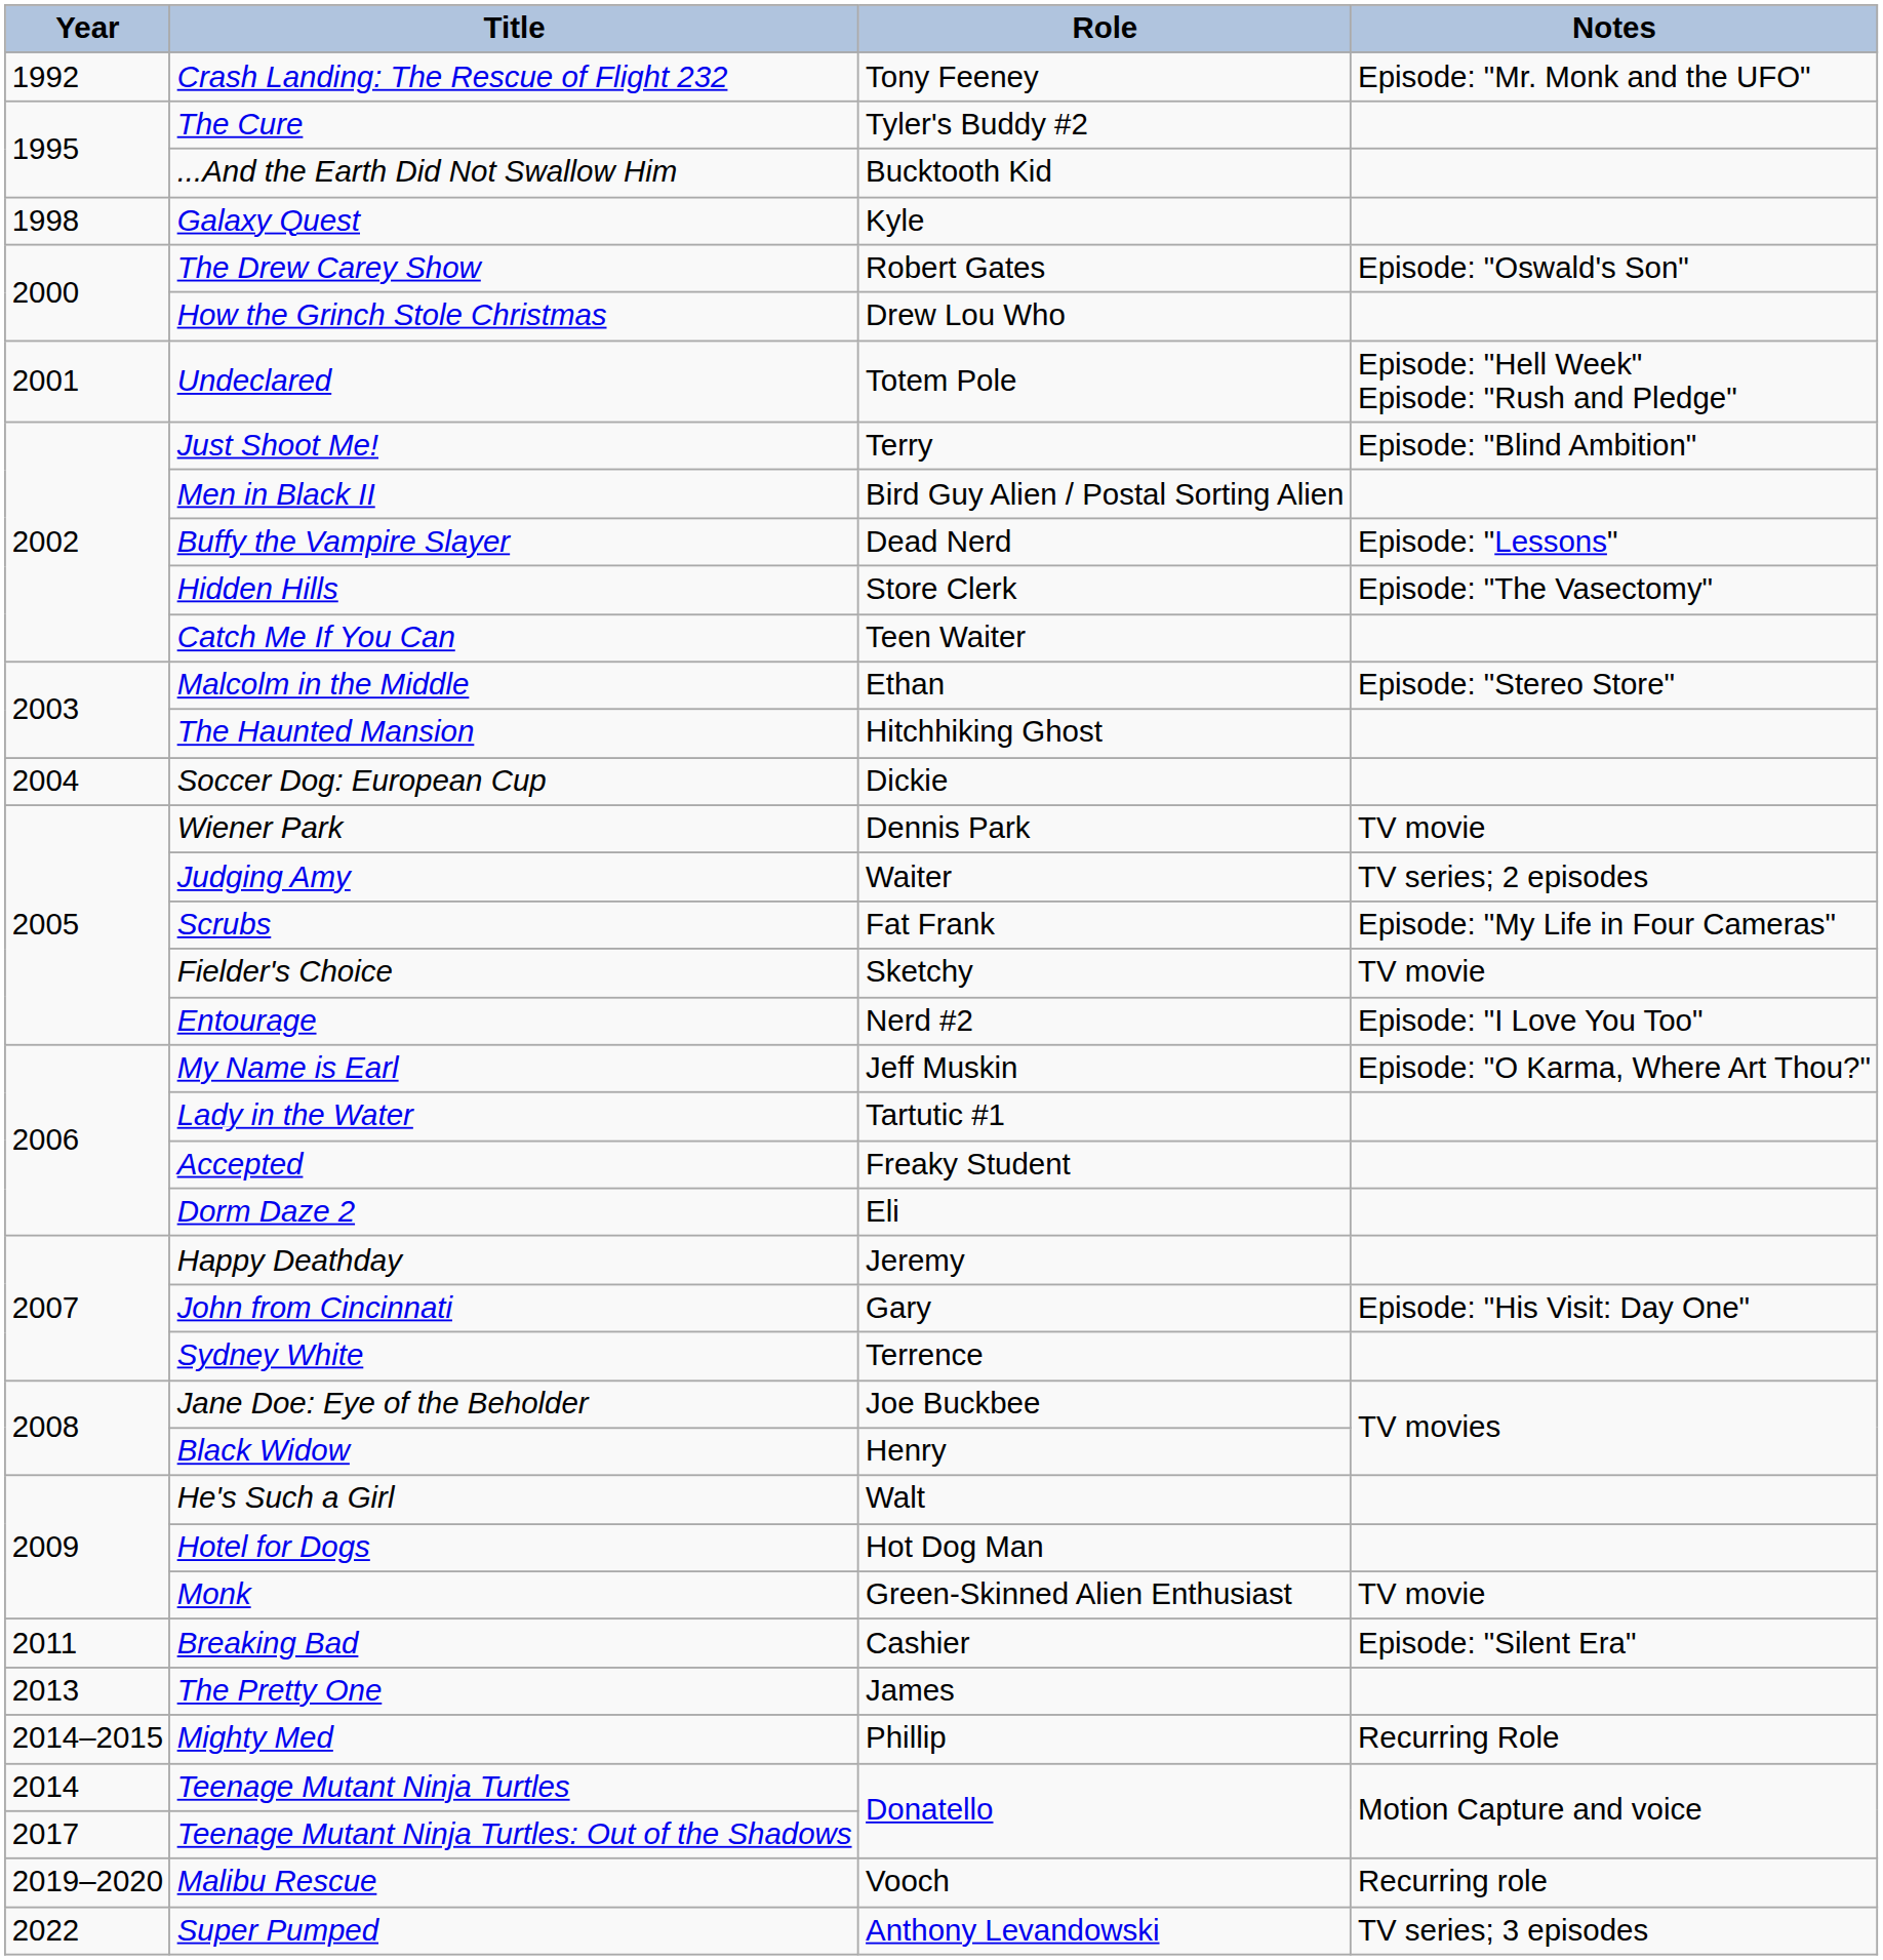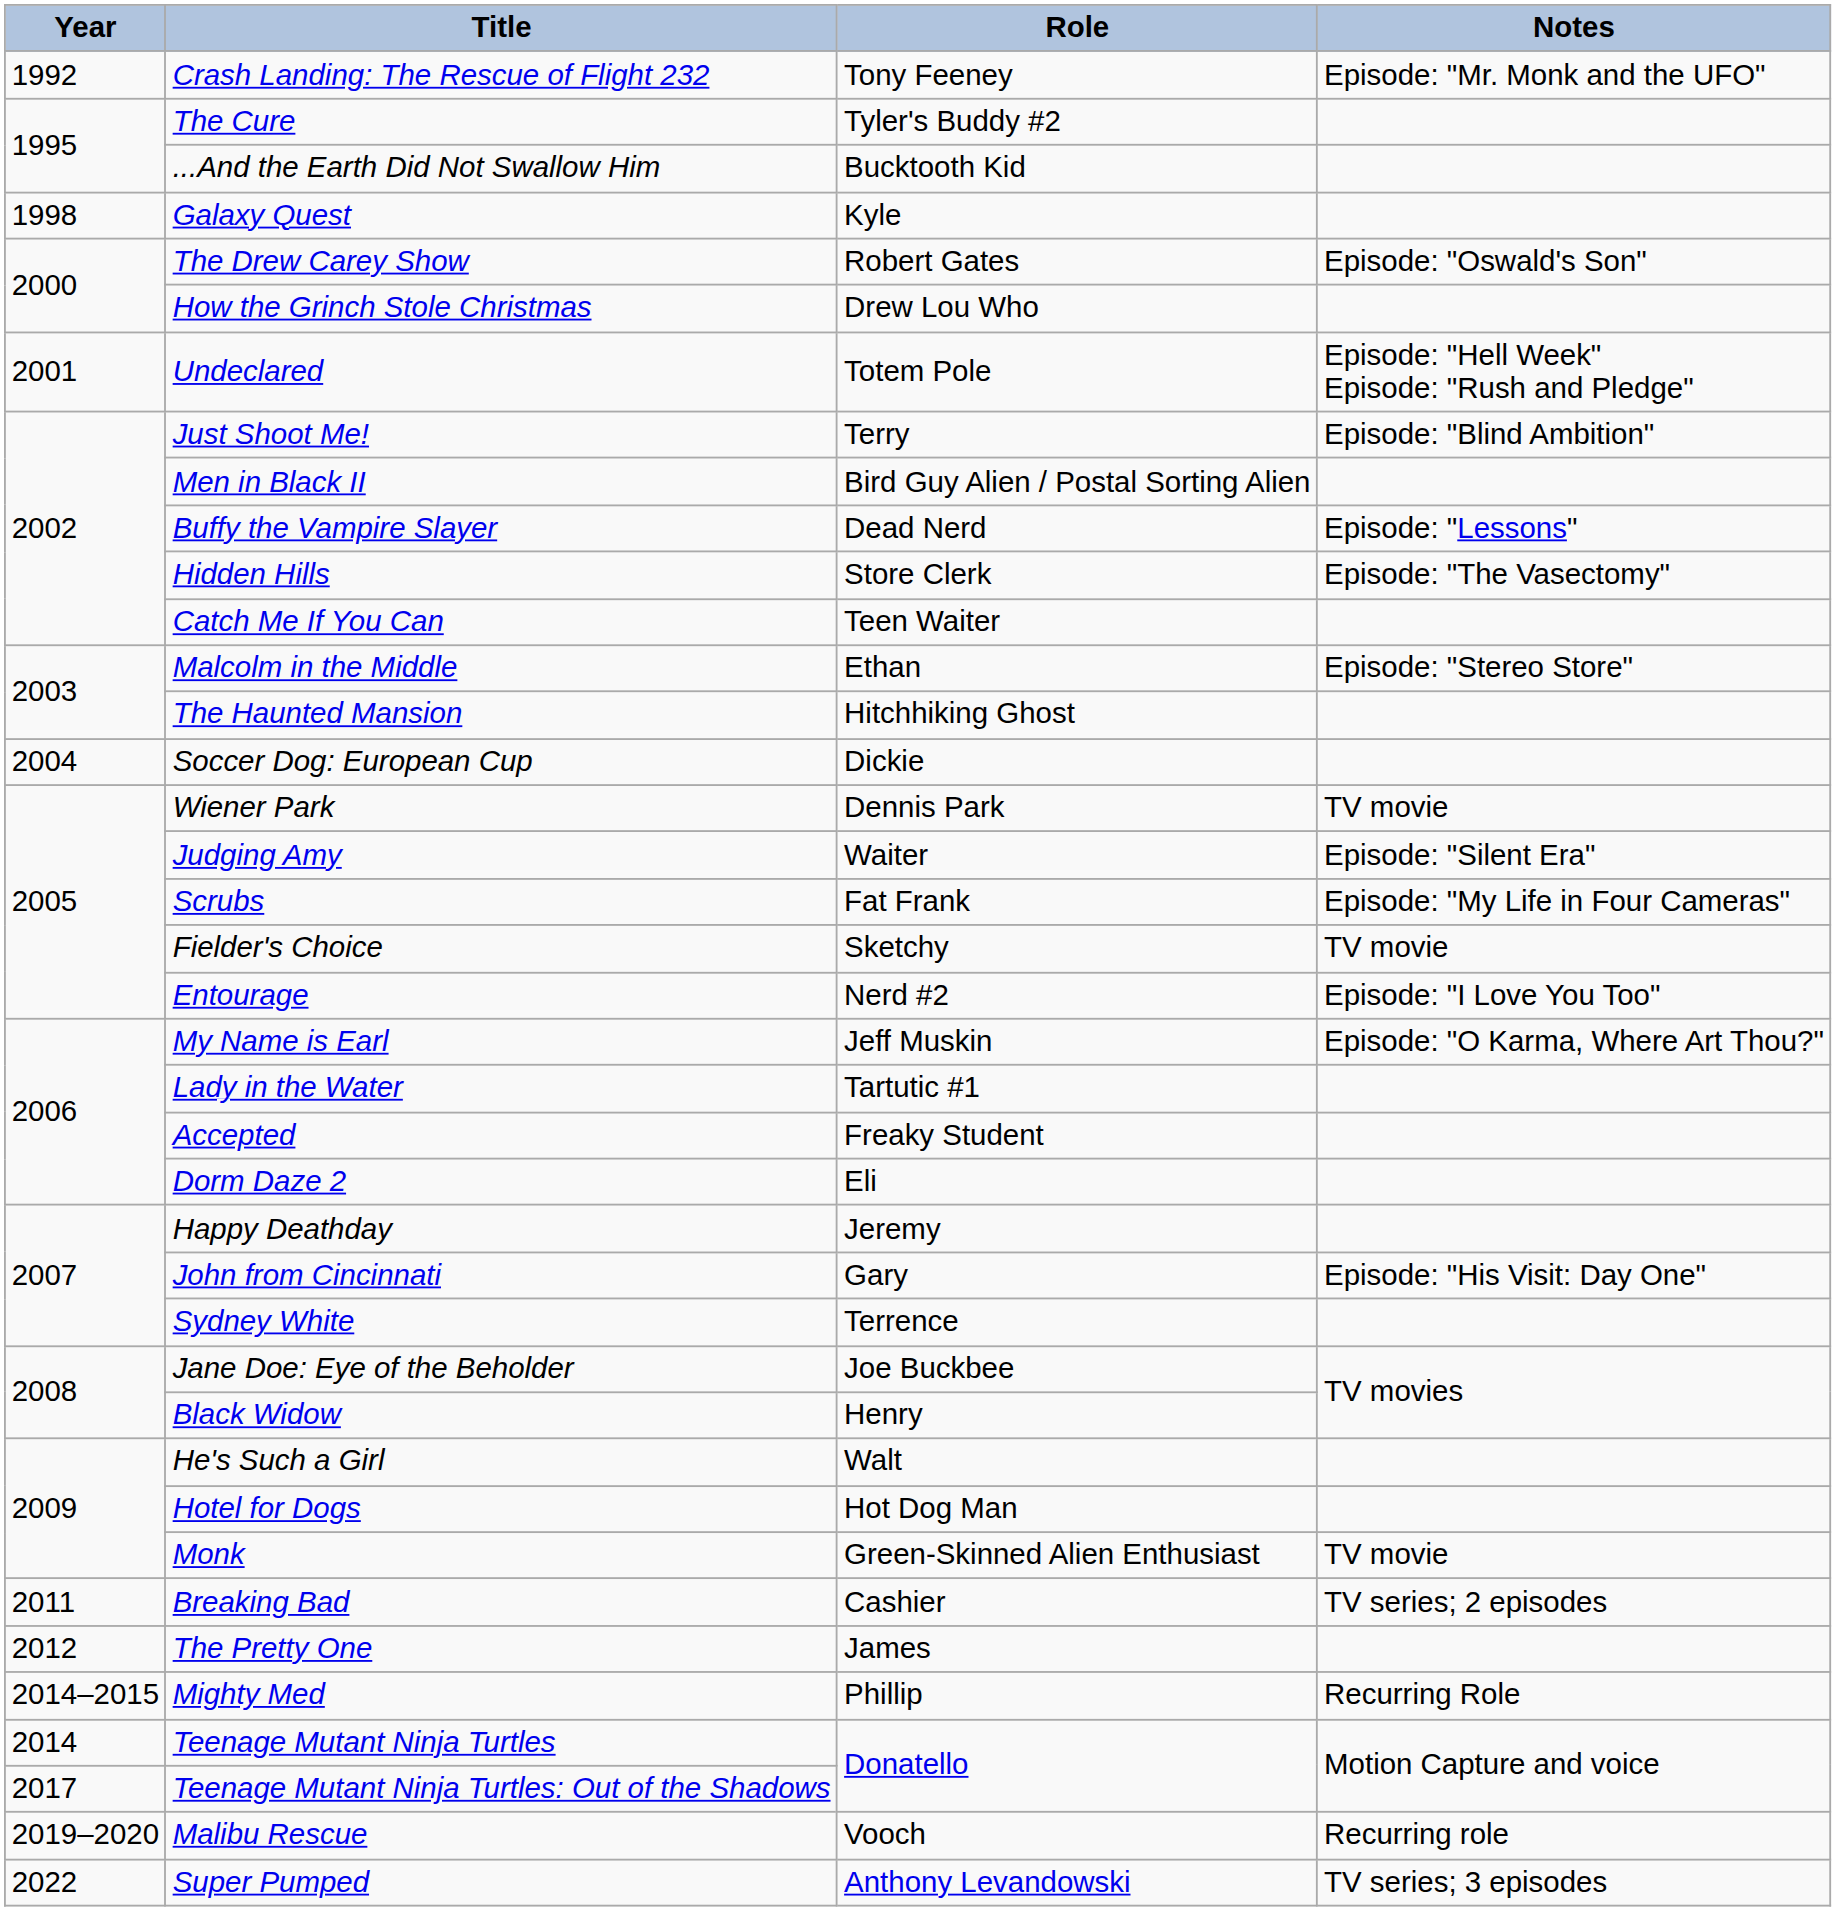Judging Amy | Notes: TV series; 2 episodes -> Episode: "Silent Era"
Breaking Bad | Notes: Episode: "Silent Era" -> TV series; 2 episodes
The Pretty One | Year: 2013 -> 2012
